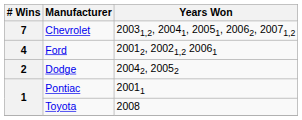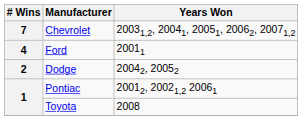Ford | Years Won: 20012, 20021,2 20061 -> 20011
Pontiac | Years Won: 20011 -> 20012, 20021,2 20061
